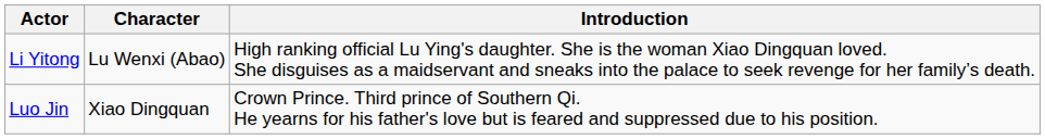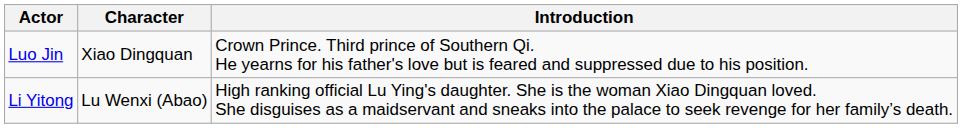rows swapped: Luo Jin <-> Li Yitong
